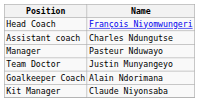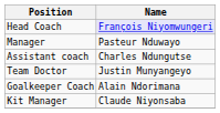Head Coach | Name: no background -> lavender background
rows swapped: Assistant coach <-> Manager
